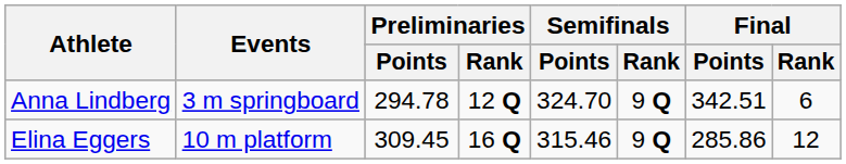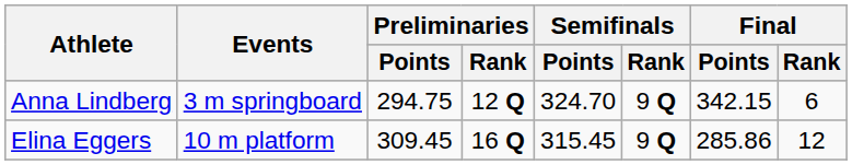Anna Lindberg | Preliminaries / Points: 294.78 -> 294.75
Anna Lindberg | Final / Points: 342.51 -> 342.15
Elina Eggers | Semifinals / Points: 315.46 -> 315.45
